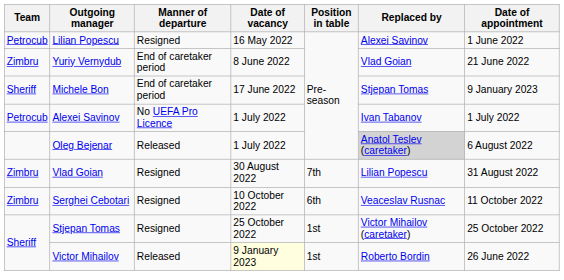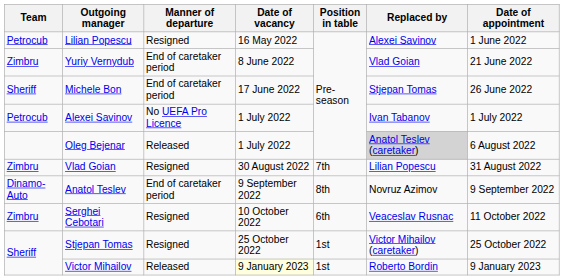Michele Bon | Date of appointment: 9 January 2023 -> 26 June 2022
+ row: Dinamo-Auto | Anatol Teslev | End of caretaker period | 9 September 2022 | 8th | Novruz Azimov | 9 September 2022
Victor Mihailov | Date of appointment: 26 June 2022 -> 9 January 2023
